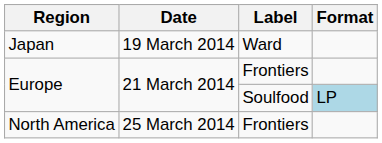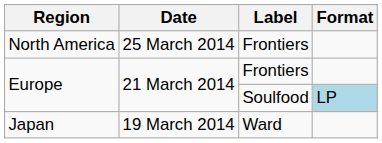rows swapped: Japan <-> North America
